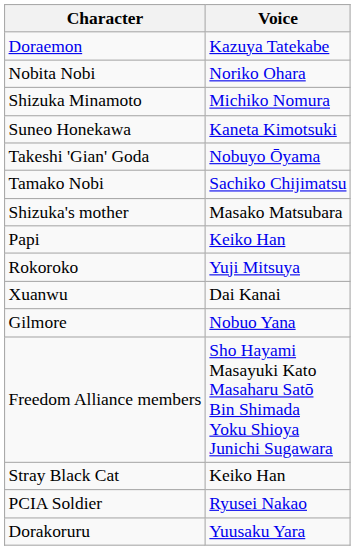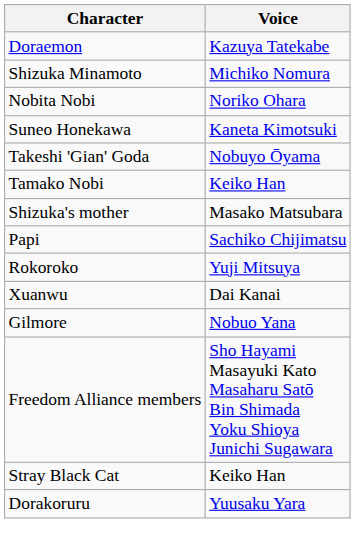rows swapped: Nobita Nobi <-> Shizuka Minamoto
Tamako Nobi | Voice: Sachiko Chijimatsu -> Keiko Han
Papi | Voice: Keiko Han -> Sachiko Chijimatsu
- row: PCIA Soldier | Ryusei Nakao
